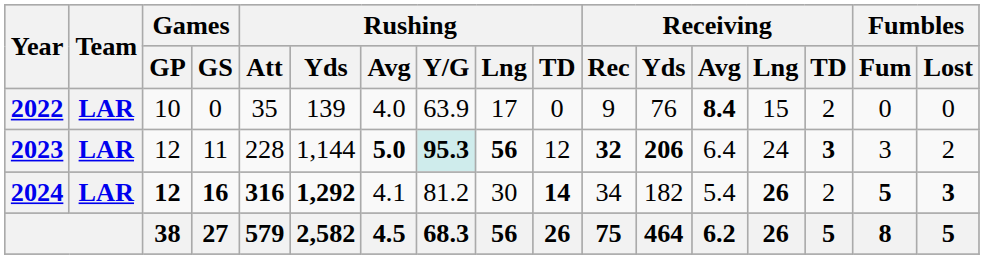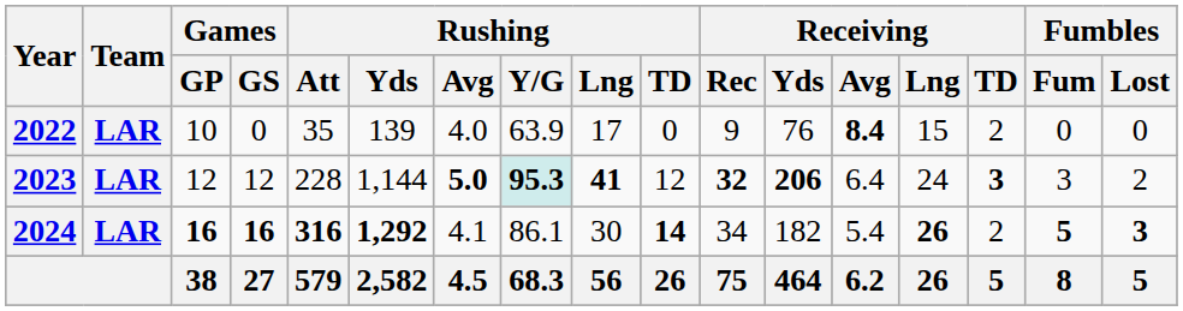2023 | Games / GS: 11 -> 12
2023 | Rushing / Lng: 56 -> 41
2024 | Games / GP: 12 -> 16
2024 | Rushing / Y/G: 81.2 -> 86.1
